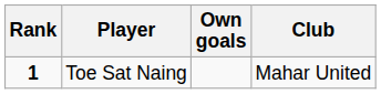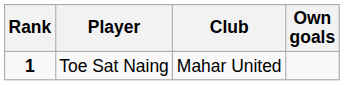columns swapped: Club <-> Own goals
